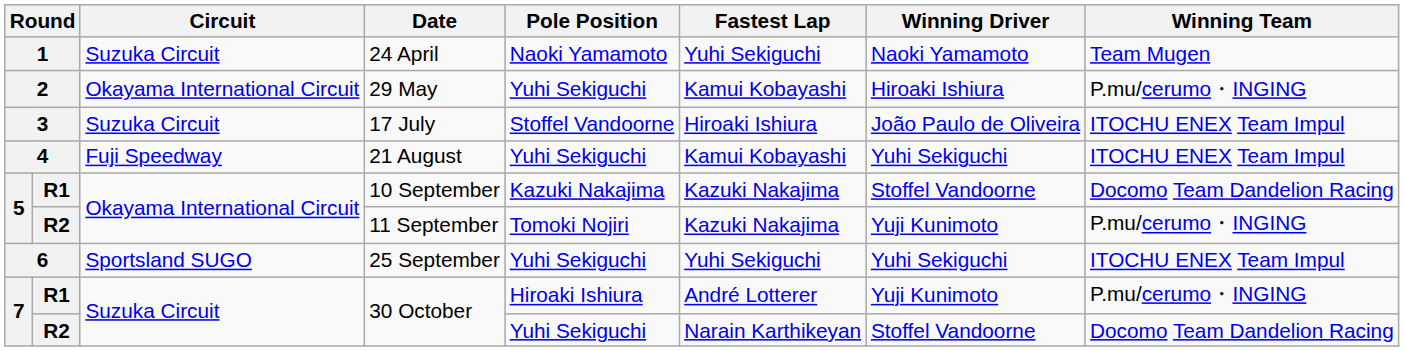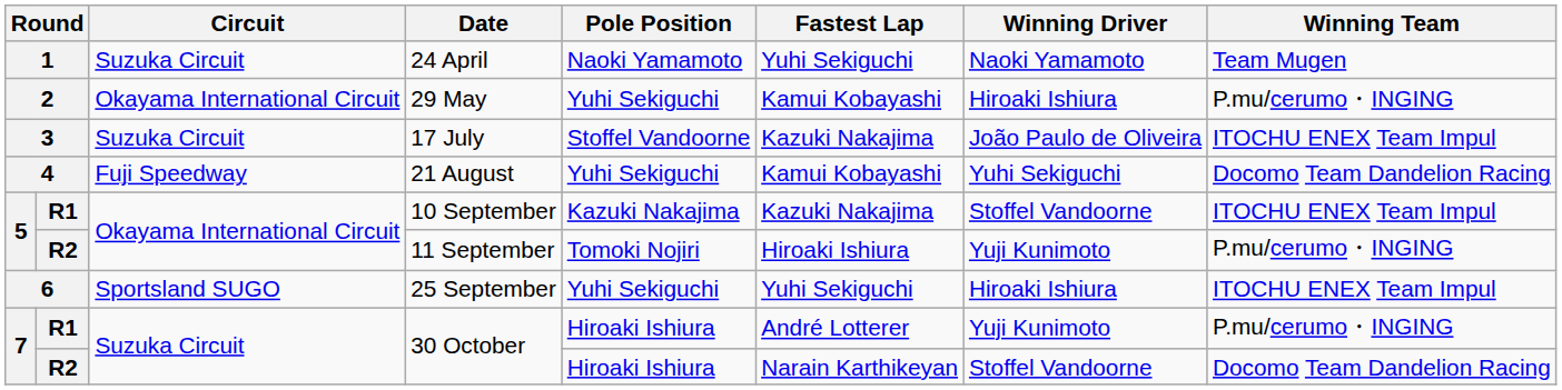17 July | Fastest Lap: Hiroaki Ishiura -> Kazuki Nakajima
21 August | Winning Team: ITOCHU ENEX Team Impul -> Docomo Team Dandelion Racing
10 September | Winning Team: Docomo Team Dandelion Racing -> ITOCHU ENEX Team Impul
11 September | Fastest Lap: Kazuki Nakajima -> Hiroaki Ishiura
25 September | Winning Driver: Yuhi Sekiguchi -> Hiroaki Ishiura
R2 / 30 October | Pole Position: Yuhi Sekiguchi -> Hiroaki Ishiura
